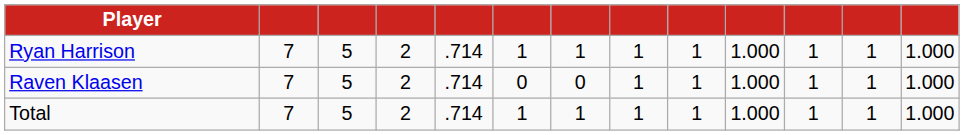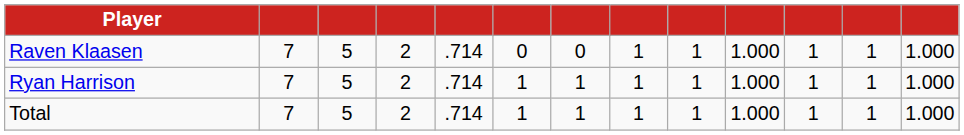rows swapped: Ryan Harrison <-> Raven Klaasen
